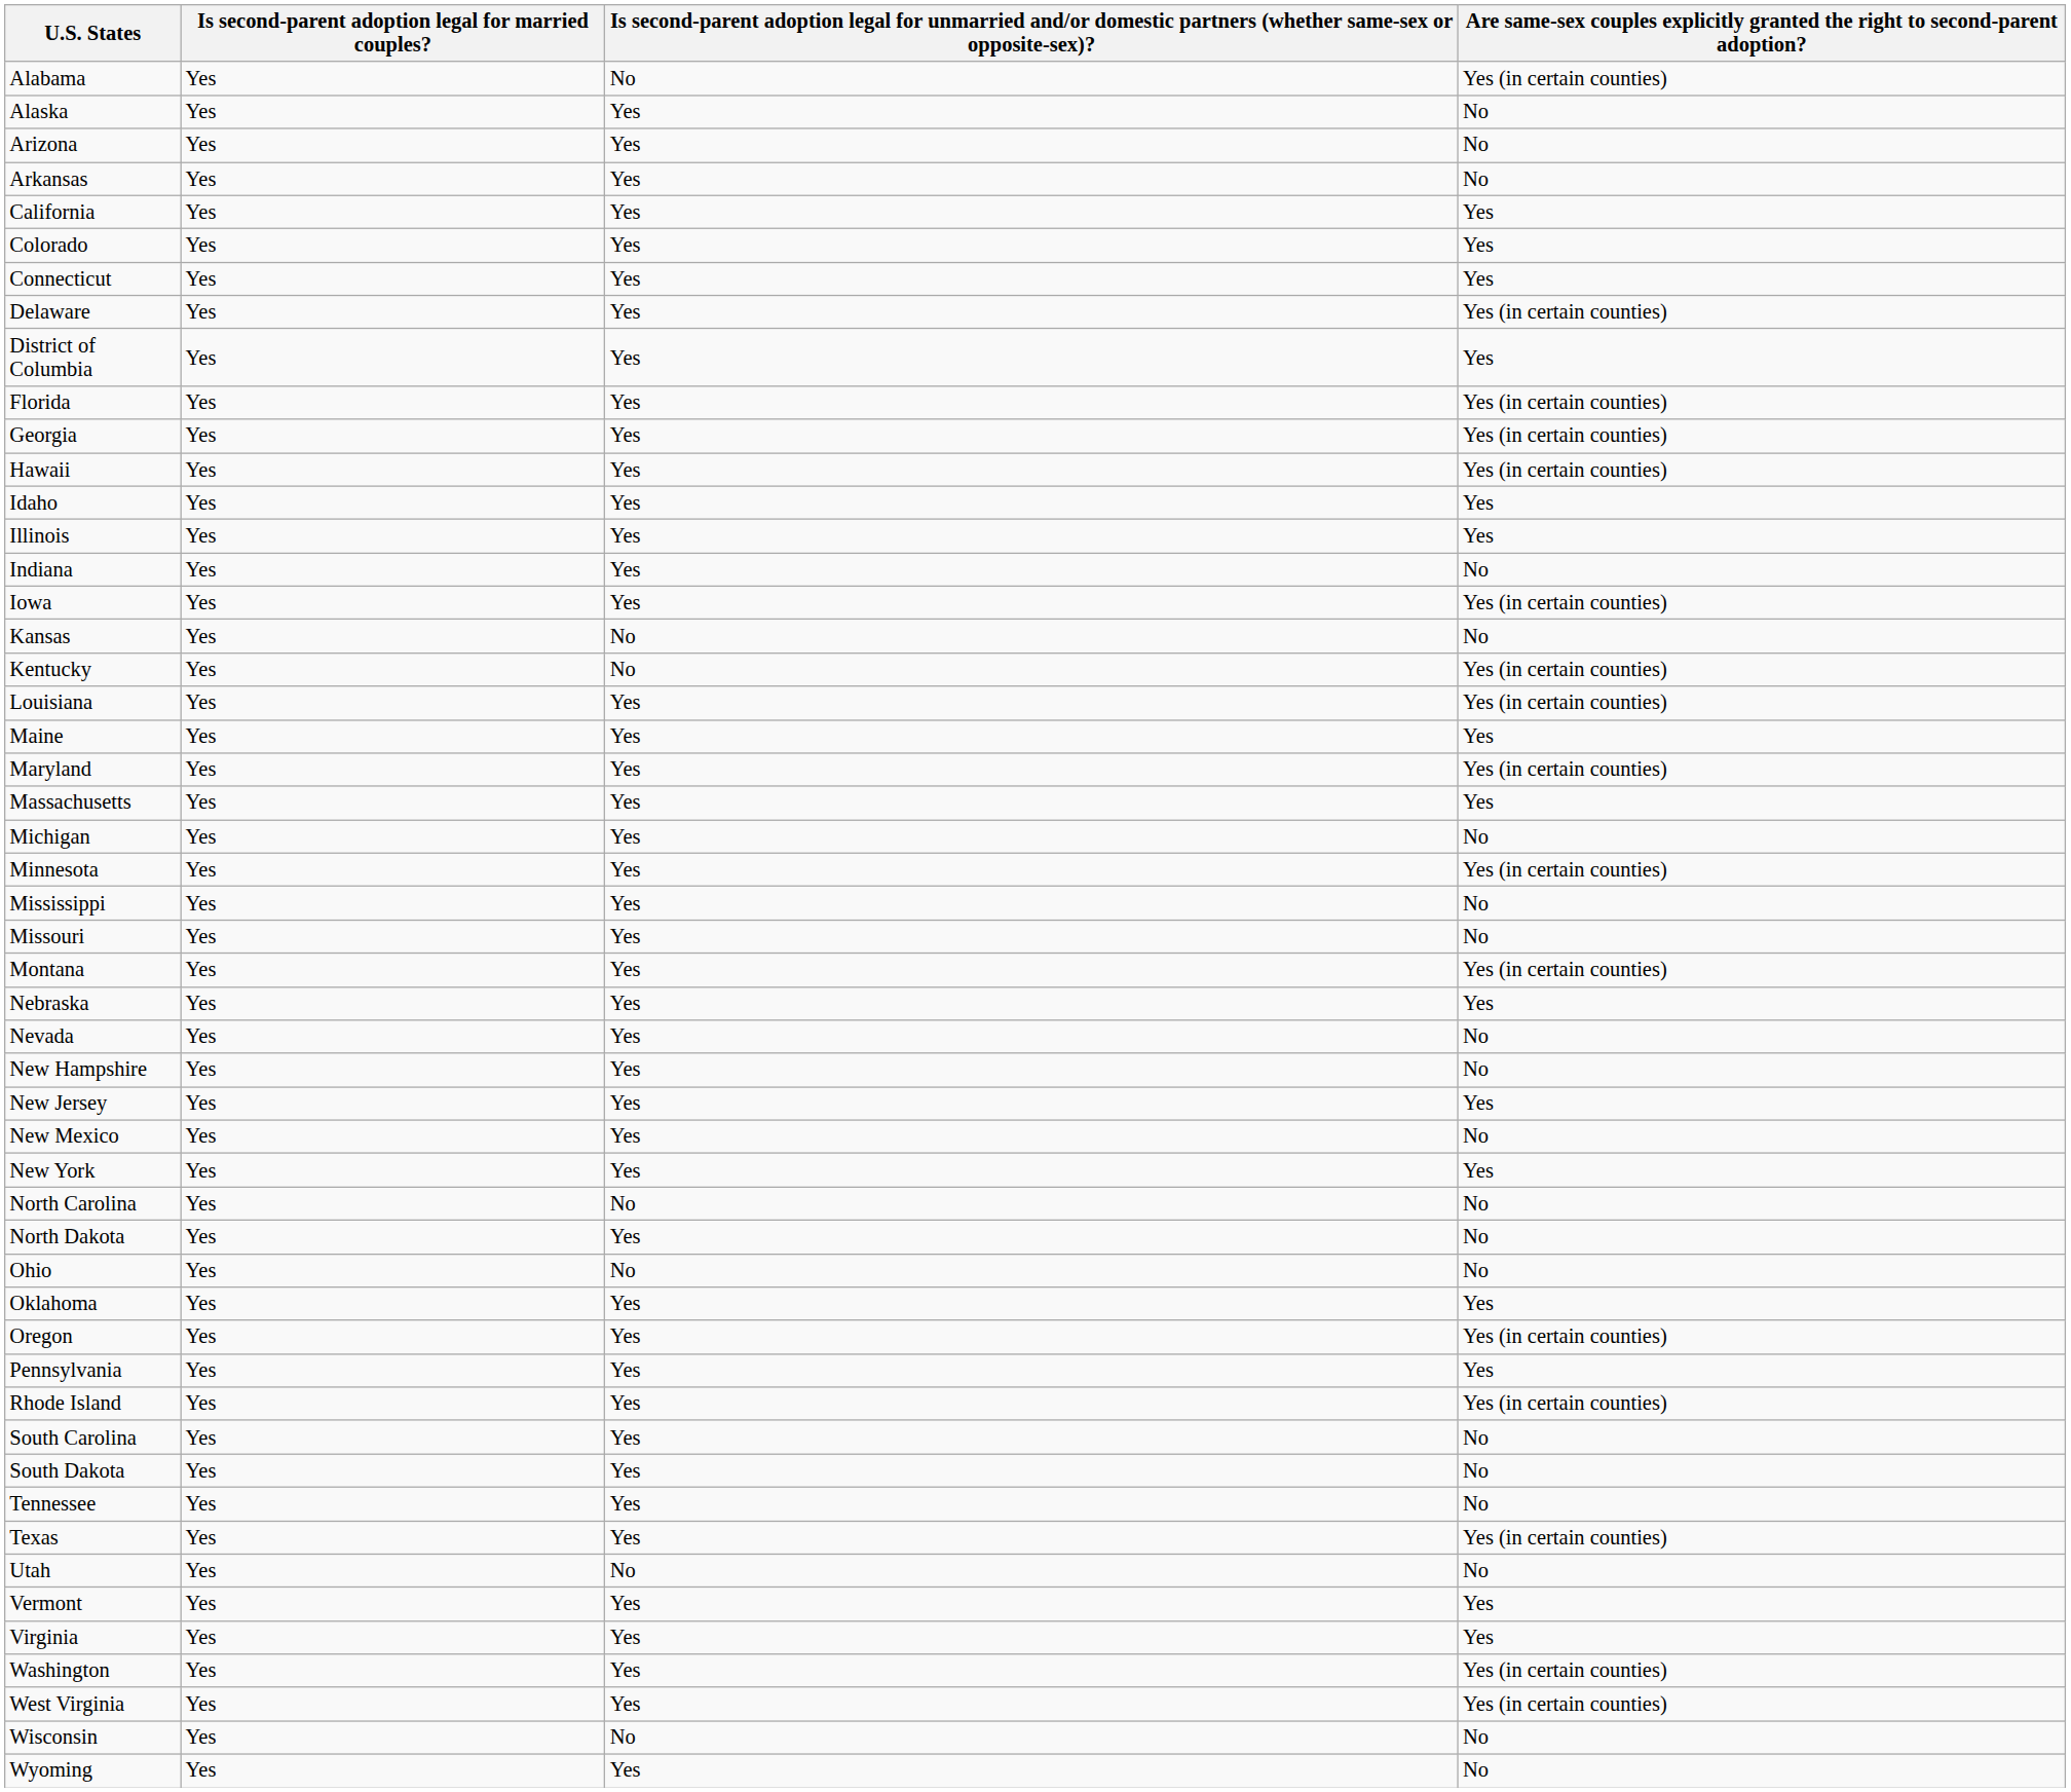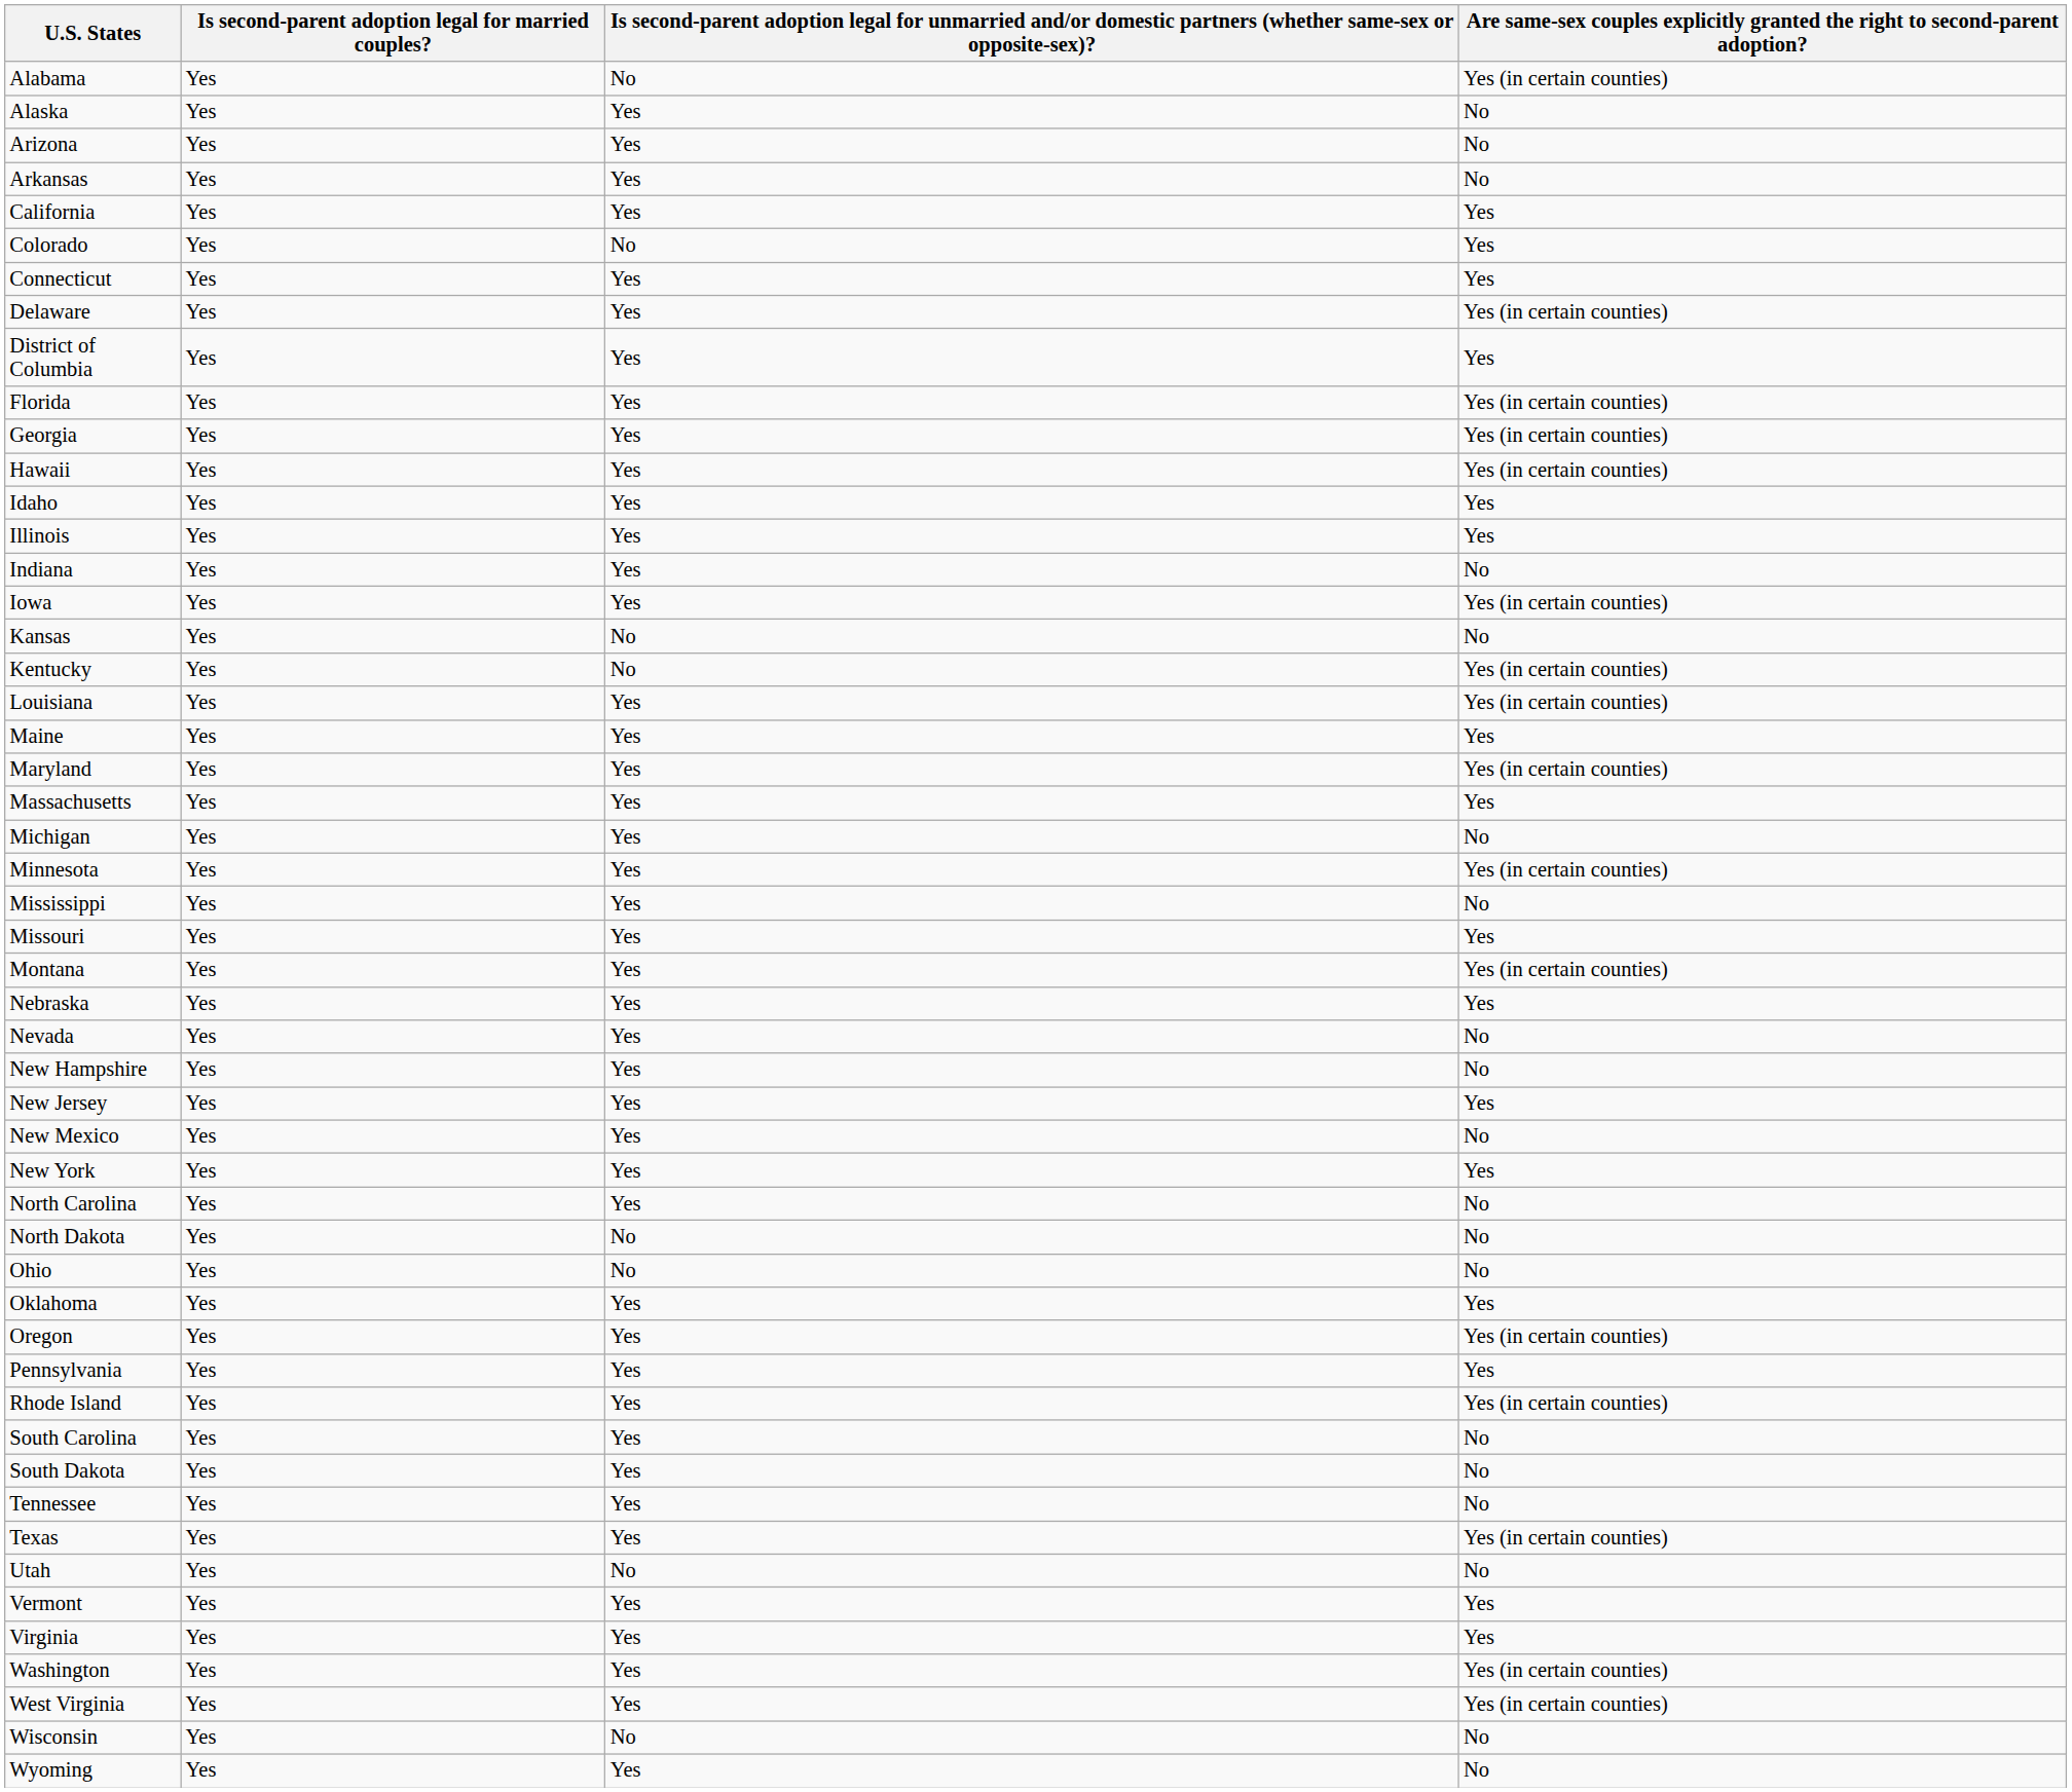Colorado | column 3: Yes -> No
Missouri | column 4: No -> Yes
North Carolina | column 3: No -> Yes
North Dakota | column 3: Yes -> No
